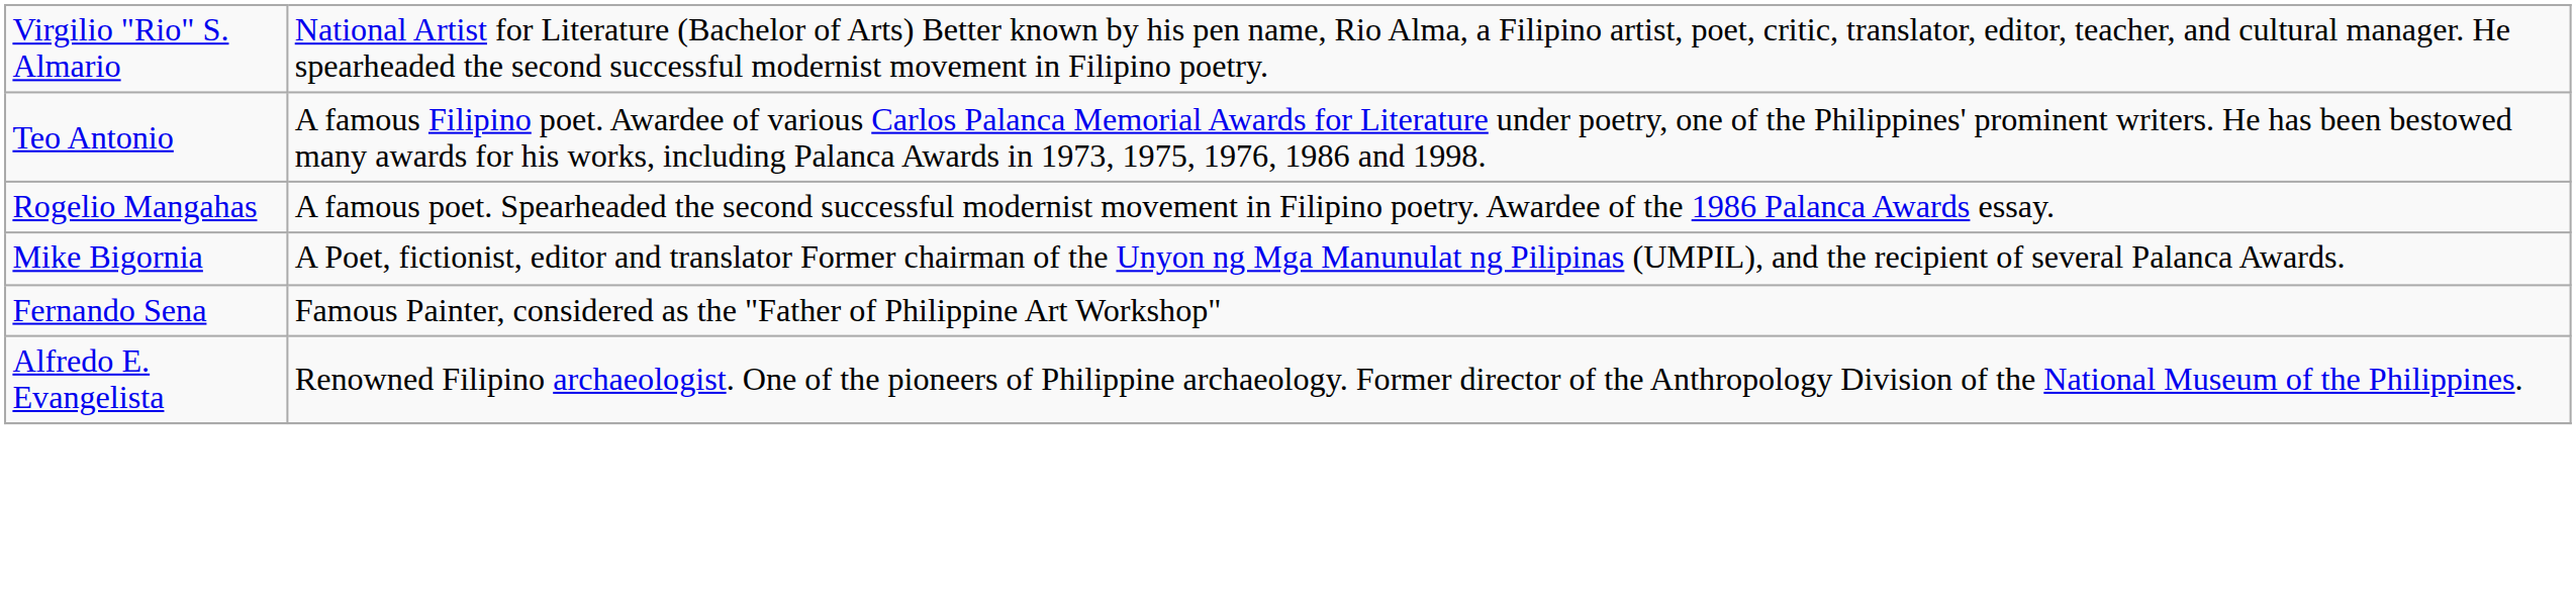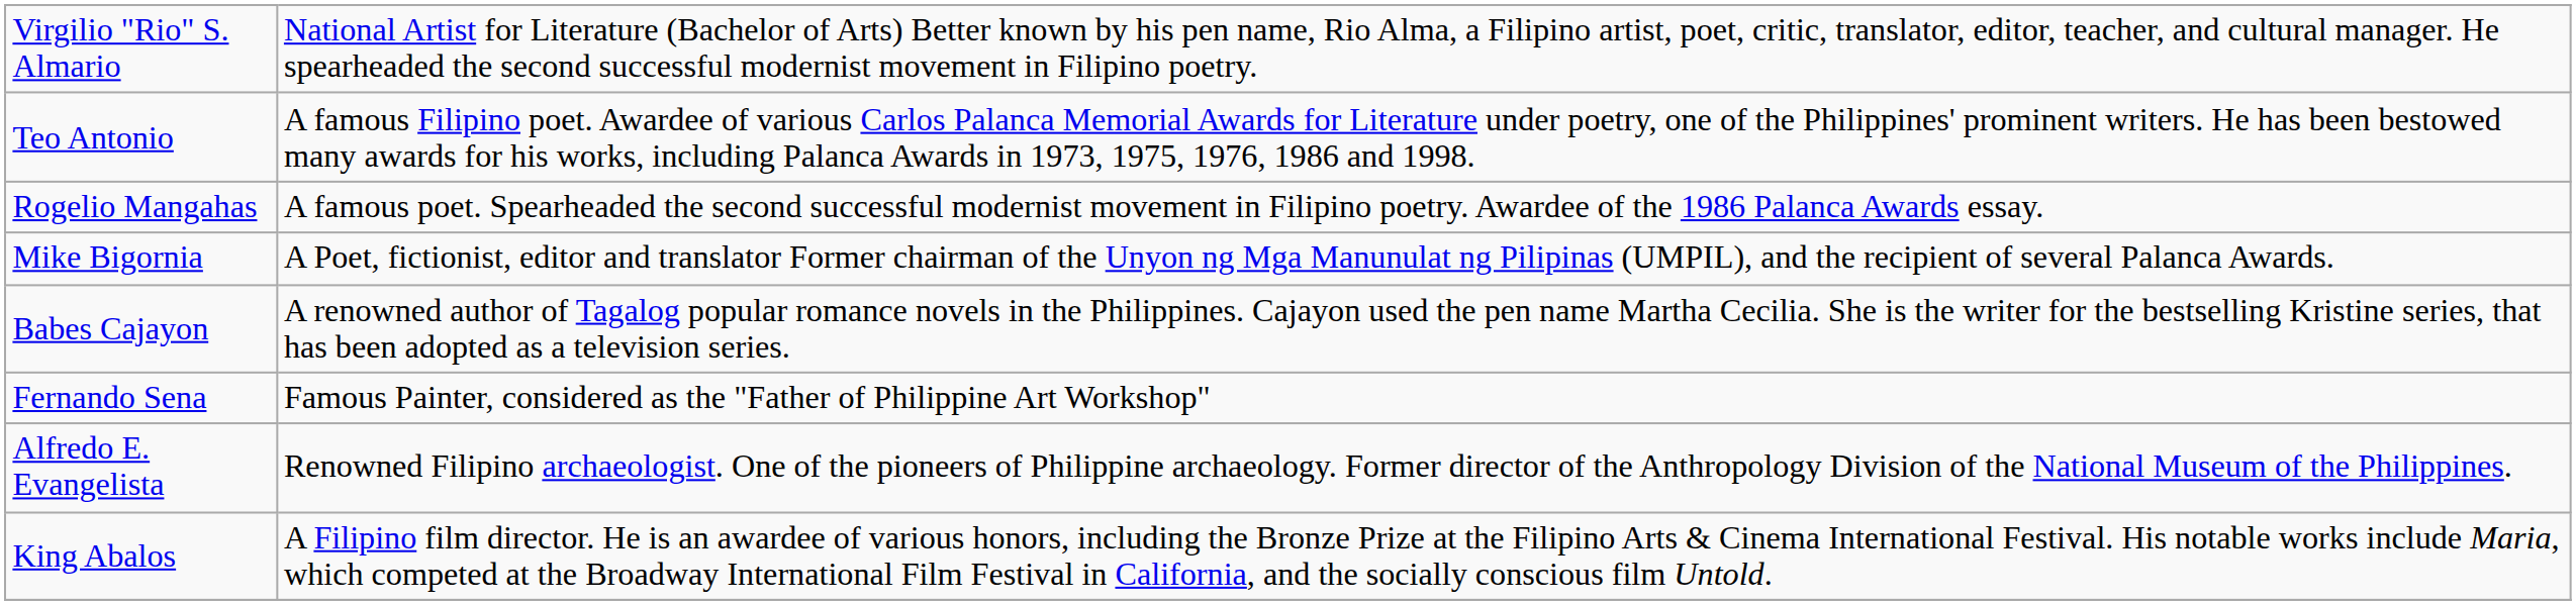+ row: Babes Cajayon | A renowned author of Tagalog popular romance novels in the Philippines. Cajayon used the pen name Martha Cecilia. She is the writer for the bestselling Kristine series, that has been adopted as a television series.
+ row: King Abalos | A Filipino film director. He is an awardee of various honors, including the Bronze Prize at the Filipino Arts & Cinema International Festival. His notable works include Maria, which competed at the Broadway International Film Festival in California, and the socially conscious film Untold.
